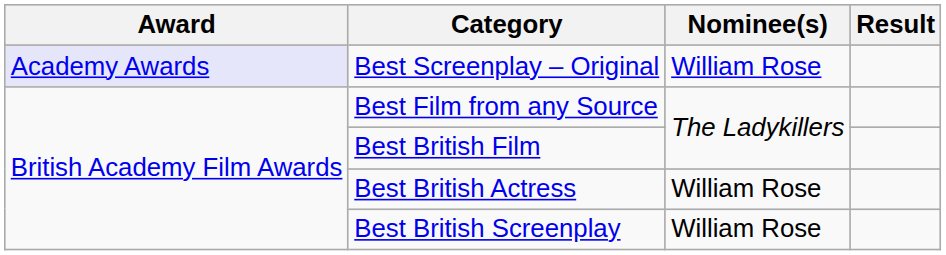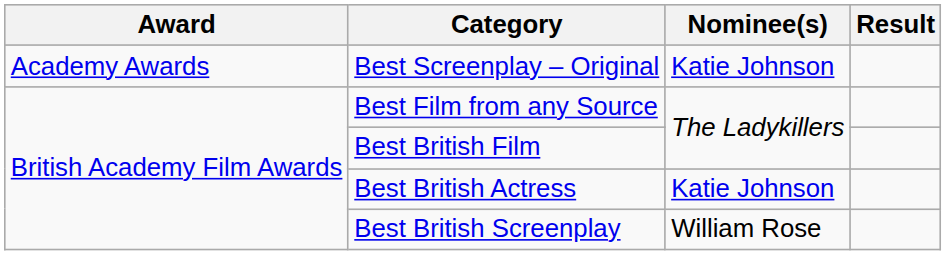Best Screenplay – Original | Award: lavender background -> no background
Best Screenplay – Original | Nominee(s): William Rose -> Katie Johnson
Best British Actress | Nominee(s): William Rose -> Katie Johnson
